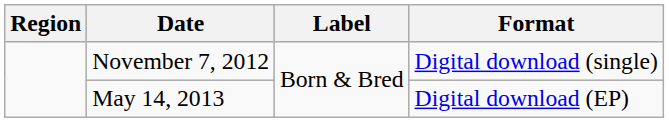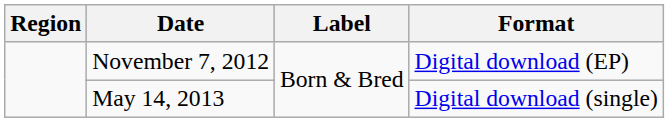November 7, 2012 | Format: Digital download (single) -> Digital download (EP)
May 14, 2013 | Format: Digital download (EP) -> Digital download (single)
